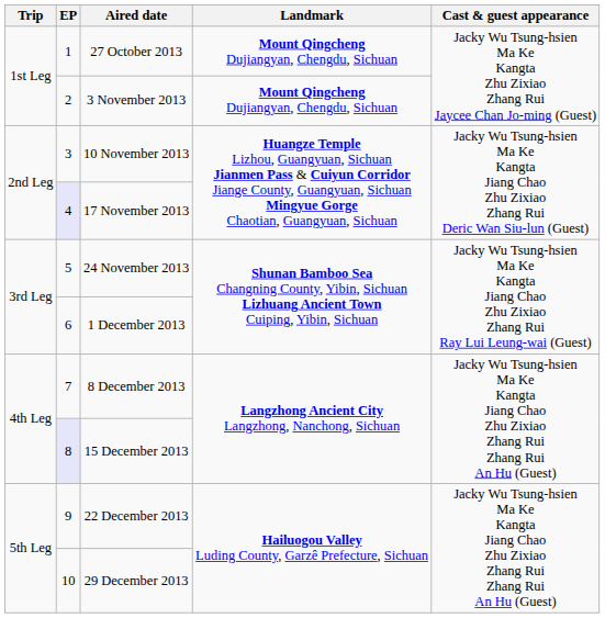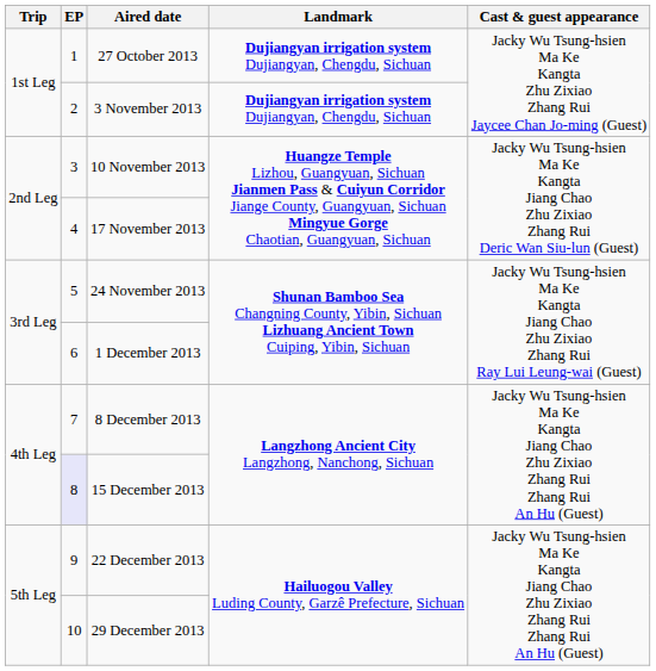27 October 2013 | Landmark: Mount Qingcheng Dujiangyan, Chengdu, Sichuan -> Dujiangyan irrigation system Dujiangyan, Chengdu, Sichuan
3 November 2013 | Landmark: Mount Qingcheng Dujiangyan, Chengdu, Sichuan -> Dujiangyan irrigation system Dujiangyan, Chengdu, Sichuan
17 November 2013 | EP: lavender background -> no background
